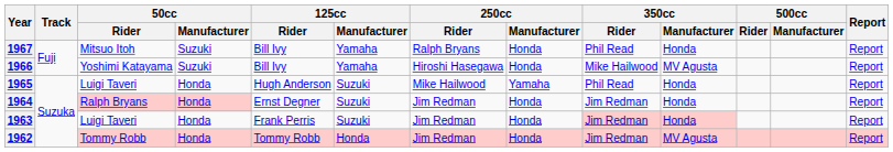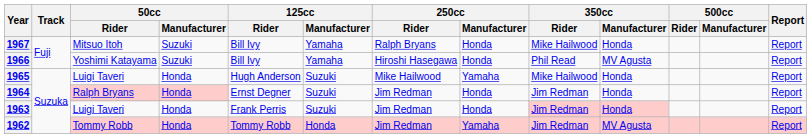1967 | 350cc / Rider: Phil Read -> Mike Hailwood
1966 | 350cc / Rider: Mike Hailwood -> Phil Read
1965 | 350cc / Rider: Phil Read -> Mike Hailwood
1962 | 250cc / Manufacturer: Honda -> Yamaha
